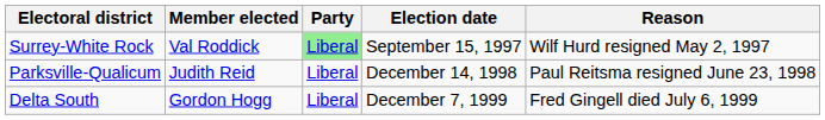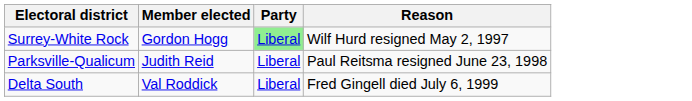- column: Election date | September 15, 1997 | December 14, 1998 | December 7, 1999
Surrey-White Rock | Member elected: Val Roddick -> Gordon Hogg
Delta South | Member elected: Gordon Hogg -> Val Roddick
